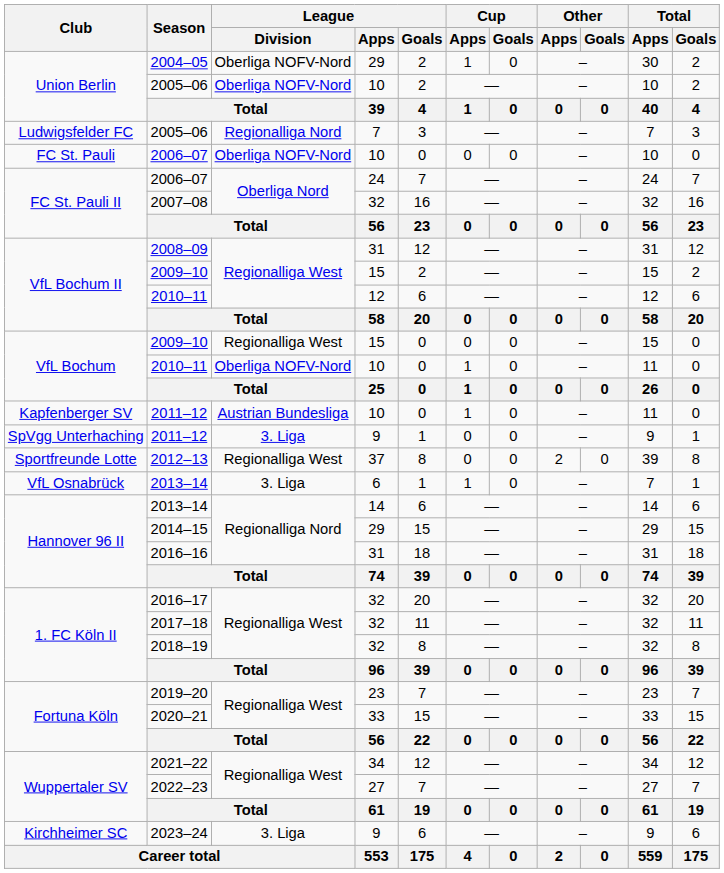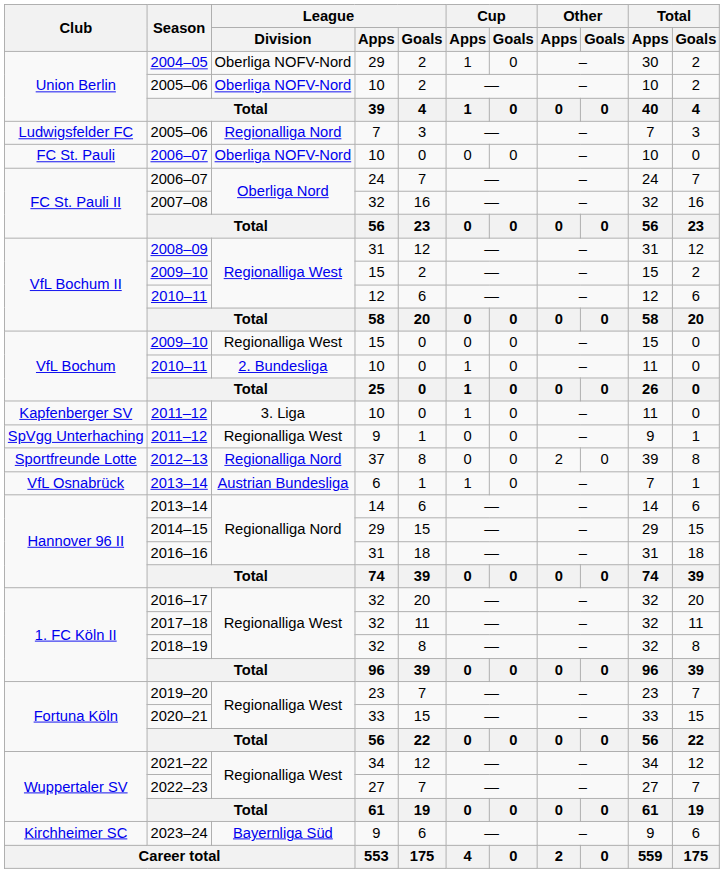VfL Bochum / 2010–11 | League / Division: Oberliga NOFV-Nord -> 2. Bundesliga
Kapfenberger SV / 2011–12 | League / Division: Austrian Bundesliga -> 3. Liga
SpVgg Unterhaching / 2011–12 | League / Division: 3. Liga -> Regionalliga West
2012–13 | League / Division: Regionalliga West -> Regionalliga Nord
VfL Osnabrück / 2013–14 | League / Division: 3. Liga -> Austrian Bundesliga
2023–24 | League / Division: 3. Liga -> Bayernliga Süd
